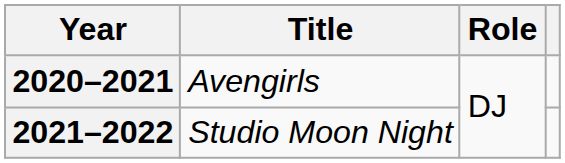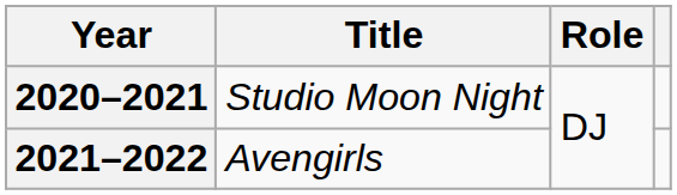2020–2021 | Title: Avengirls -> Studio Moon Night
2021–2022 | Title: Studio Moon Night -> Avengirls
